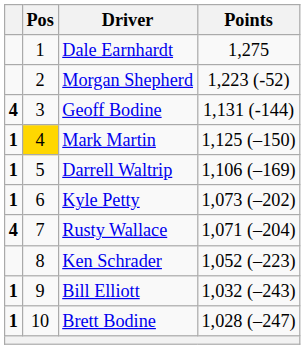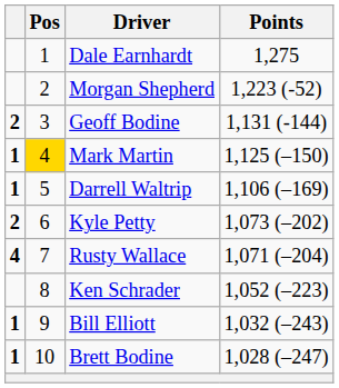Geoff Bodine | column 1: 4 -> 2
Kyle Petty | column 1: 1 -> 2
